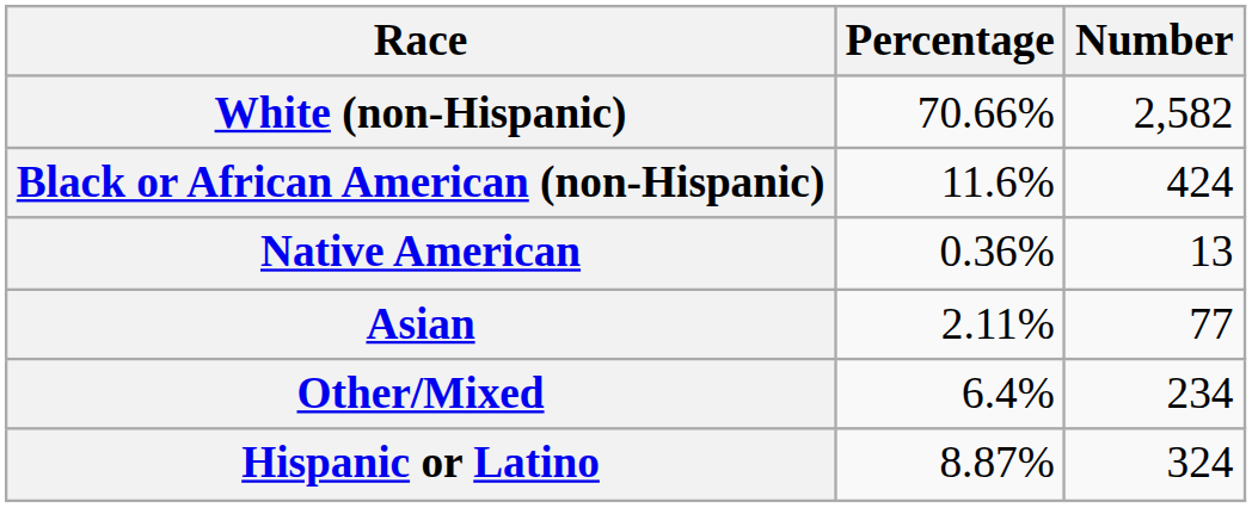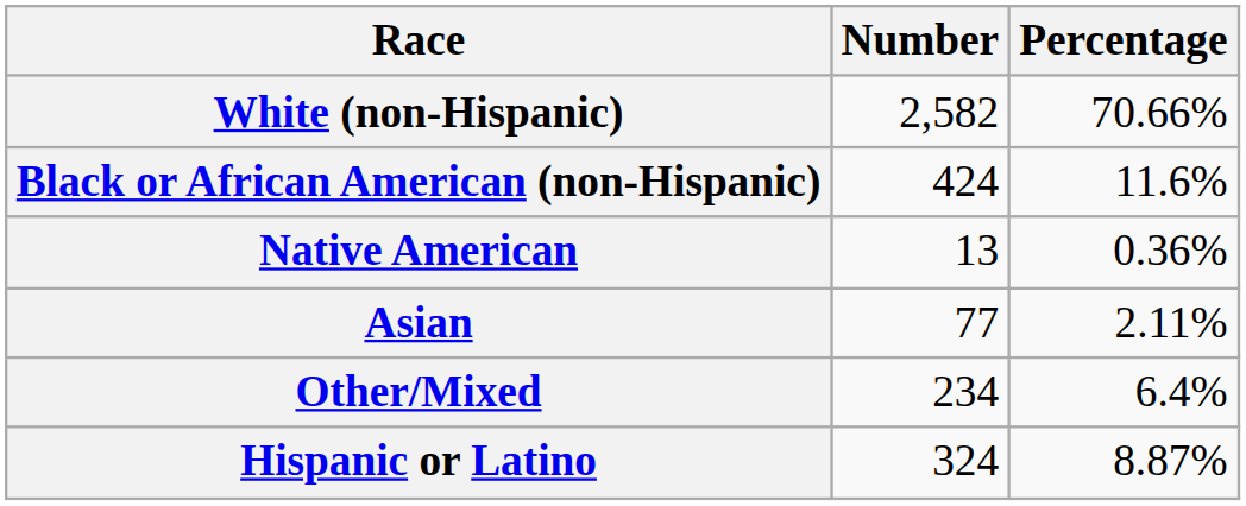columns swapped: Number <-> Percentage
